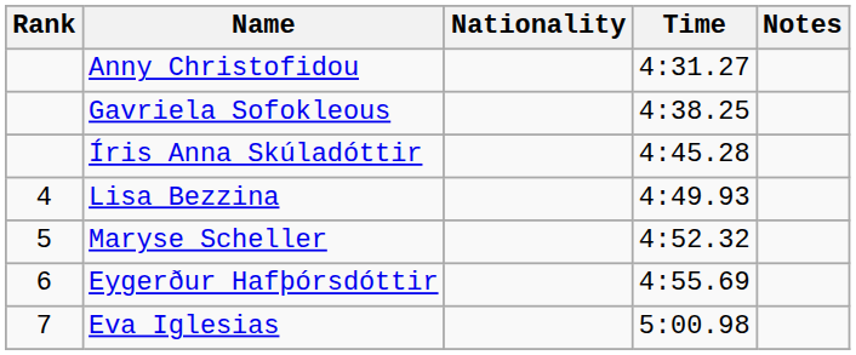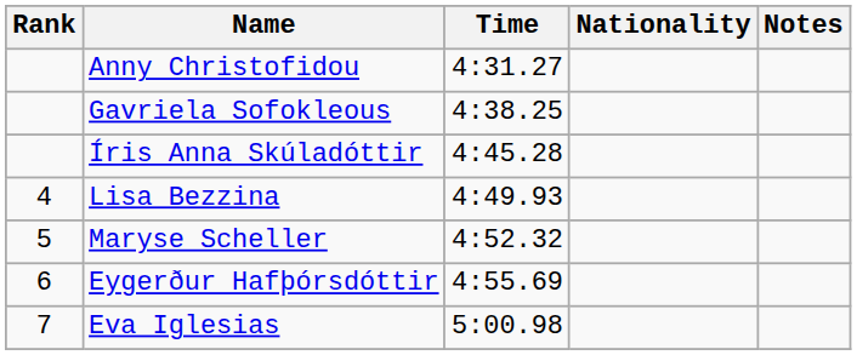columns swapped: Nationality <-> Time
